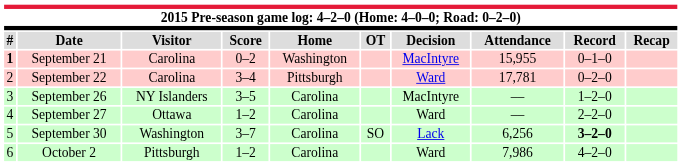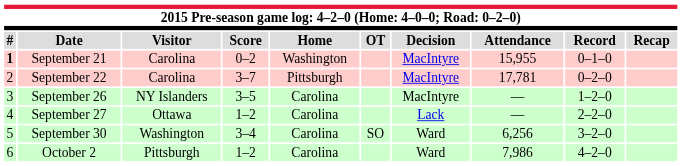September 22 | Score: 3–4 -> 3–7
September 22 | Decision: Ward -> MacIntyre
September 27 | Decision: Ward -> Lack
September 30 | Score: 3–7 -> 3–4
September 30 | Decision: Lack -> Ward
September 30 | Record: bold -> normal
